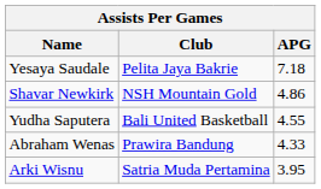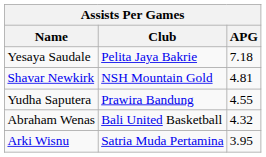Shavar Newkirk | APG: 4.86 -> 4.81
Yudha Saputera | Club: Bali United Basketball -> Prawira Bandung
Abraham Wenas | Club: Prawira Bandung -> Bali United Basketball
Abraham Wenas | APG: 4.33 -> 4.32
